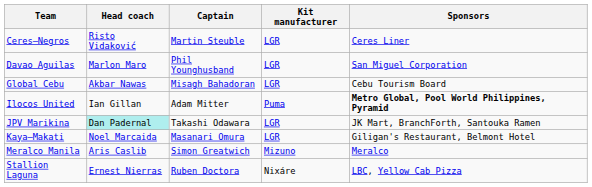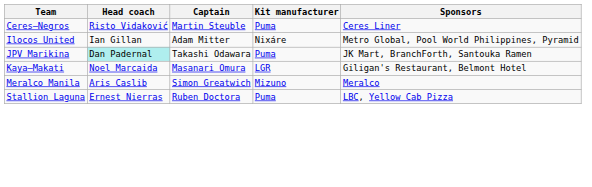Ceres–Negros | Kit manufacturer: LGR -> Puma
- row: Davao Aguilas | Marlon Maro | Phil Younghusband | LGR | San Miguel Corporation
- row: Global Cebu | Akbar Nawas | Misagh Bahadoran | LGR | Cebu Tourism Board
Ilocos United | Kit manufacturer: Puma -> Nixáre
Ilocos United | Sponsors: bold -> normal
JPV Marikina | Kit manufacturer: LGR -> Puma
Stallion Laguna | Kit manufacturer: Nixáre -> Puma
